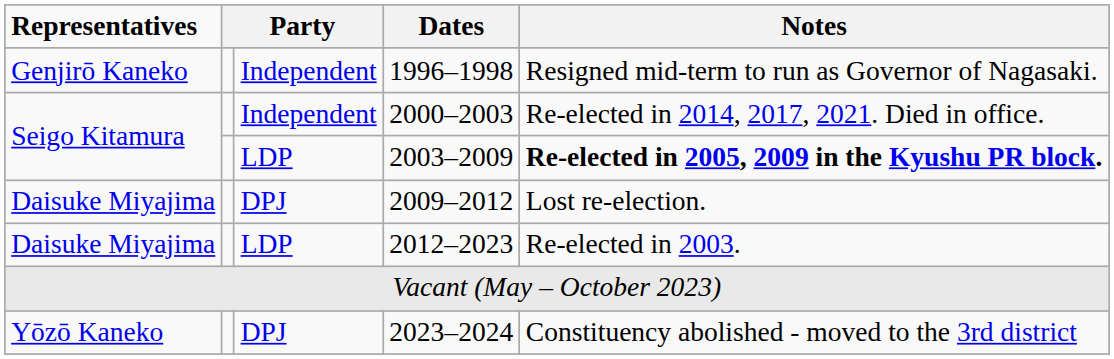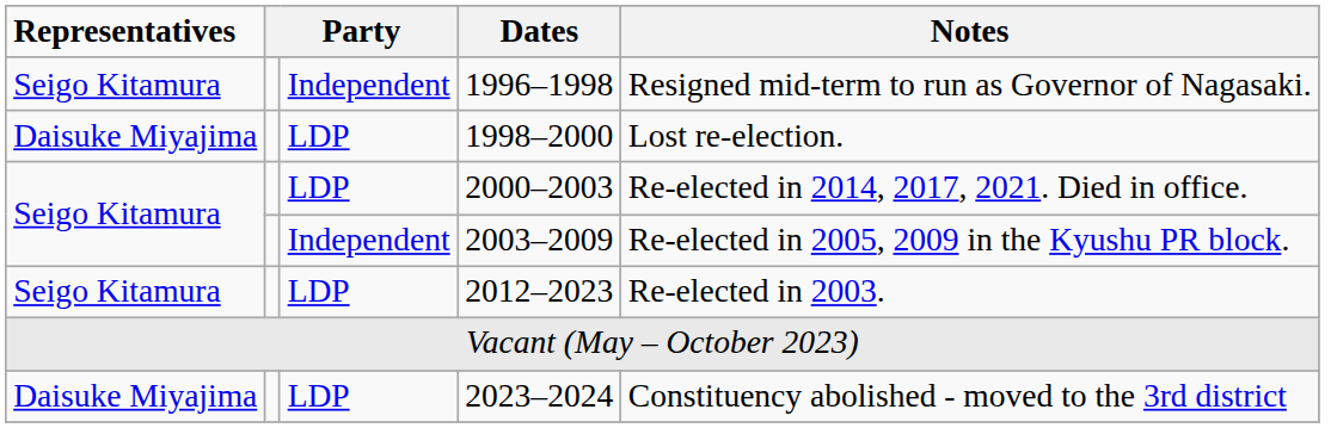1996–1998 | Representatives: Genjirō Kaneko -> Seigo Kitamura
+ row: Daisuke Miyajima | LDP | 1998–2000 | Lost re-election.
2000–2003 | column 3: Independent -> LDP
2003–2009 | column 3: LDP -> Independent
2003–2009 | Notes: bold -> normal
- row: Daisuke Miyajima | DPJ | 2009–2012 | Lost re-election.
2012–2023 | Representatives: Daisuke Miyajima -> Seigo Kitamura
2023–2024 | Representatives: Yōzō Kaneko -> Daisuke Miyajima
2023–2024 | column 3: DPJ -> LDP
